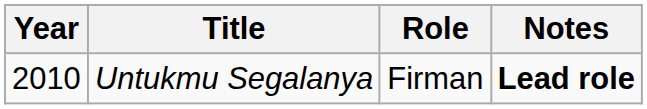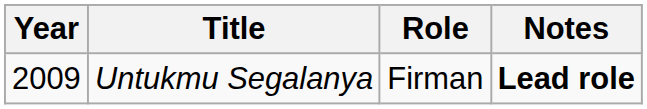Untukmu Segalanya | Year: 2010 -> 2009
